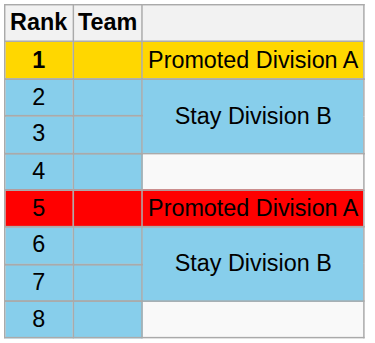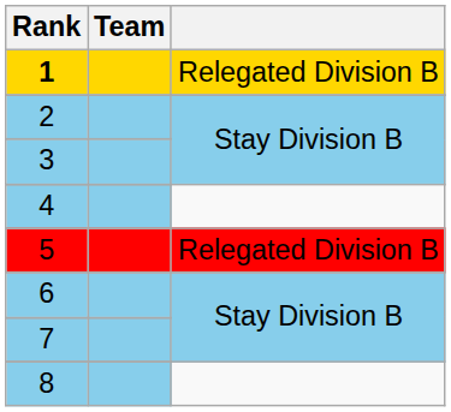1 | column 3: Promoted Division A -> Relegated Division B
5 | column 3: Promoted Division A -> Relegated Division B
